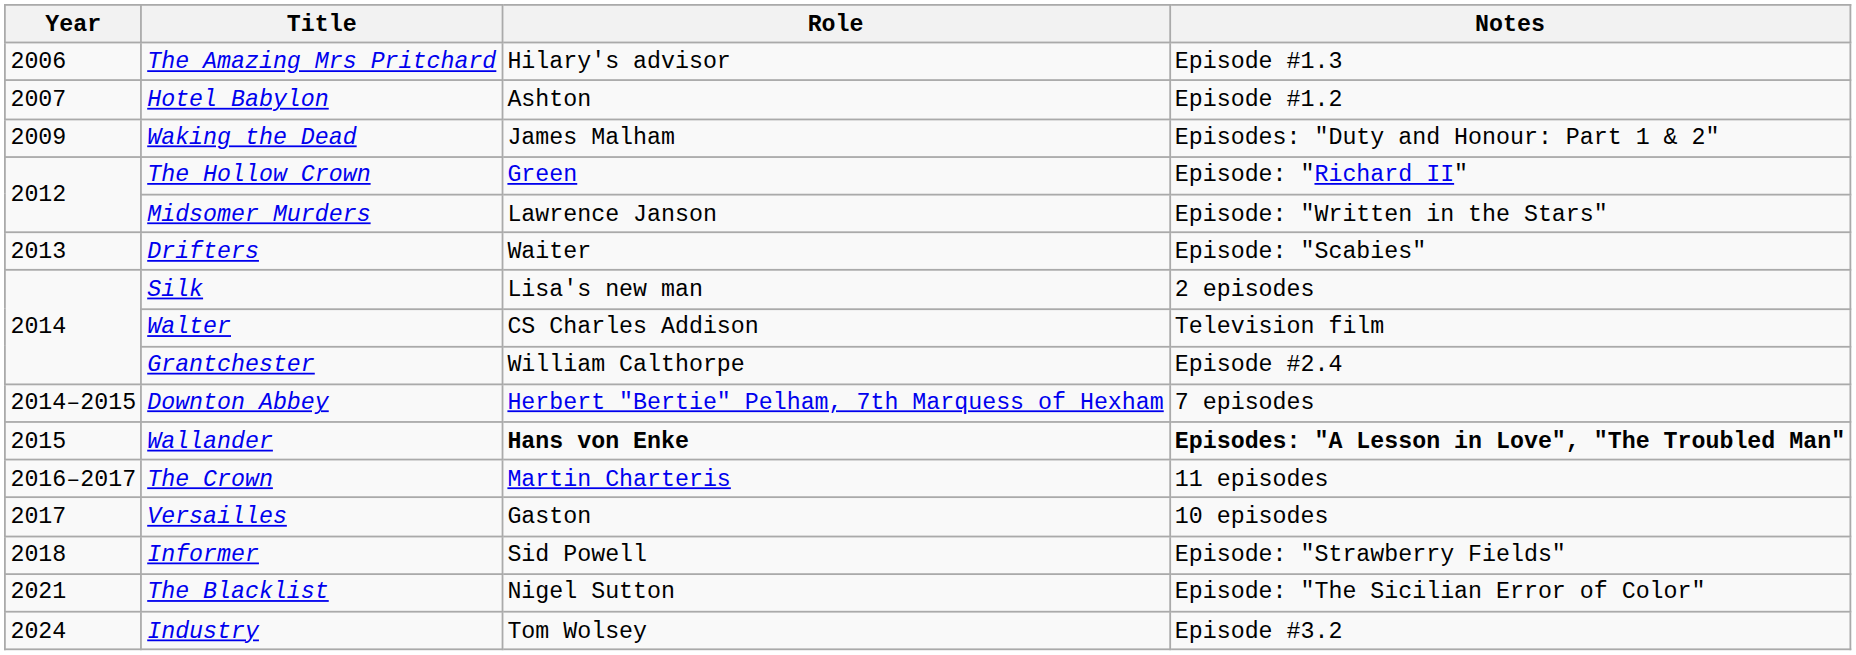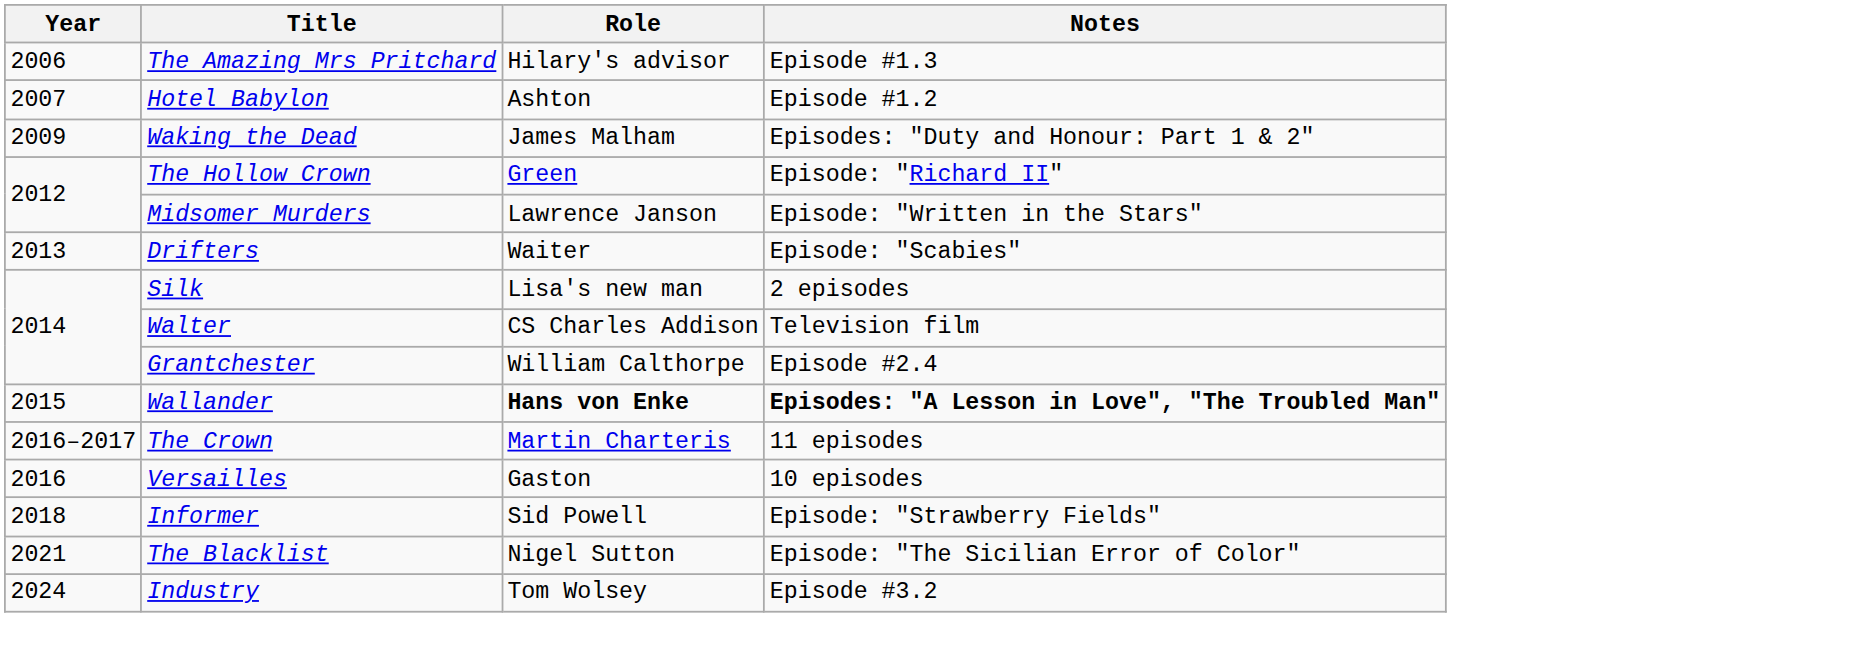- row: 2014–2015 | Downton Abbey | Herbert "Bertie" Pelham, 7th Marquess of Hexham | 7 episodes
Versailles | Year: 2017 -> 2016
